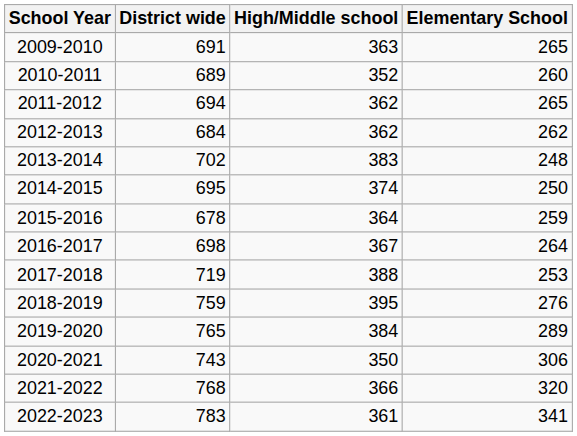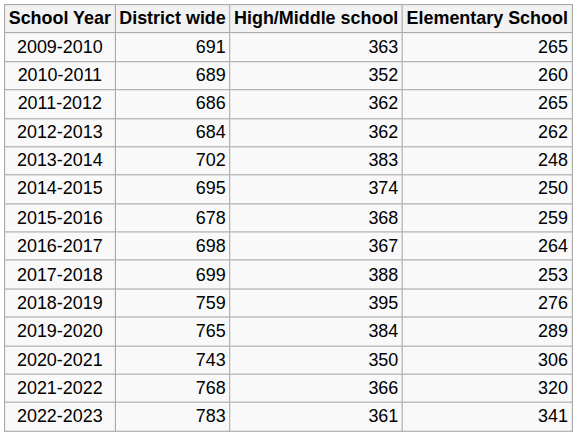2011-2012 | District wide: 694 -> 686
2015-2016 | High/Middle school: 364 -> 368
2017-2018 | District wide: 719 -> 699
